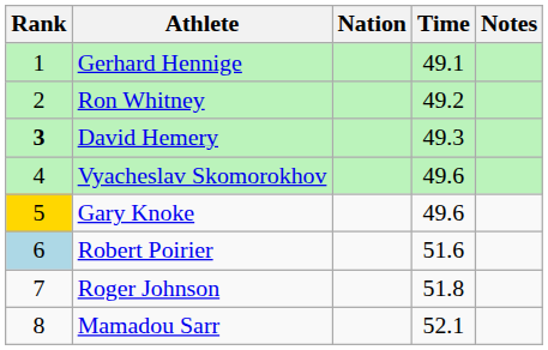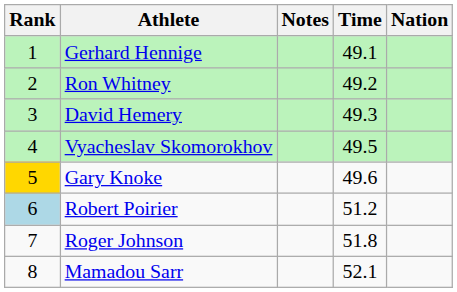columns swapped: Nation <-> Notes
David Hemery | Rank: bold -> normal
Vyacheslav Skomorokhov | Time: 49.6 -> 49.5
Robert Poirier | Time: 51.6 -> 51.2
